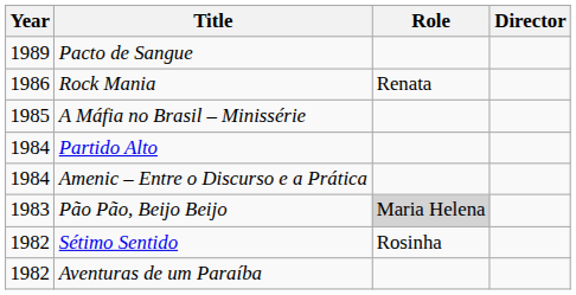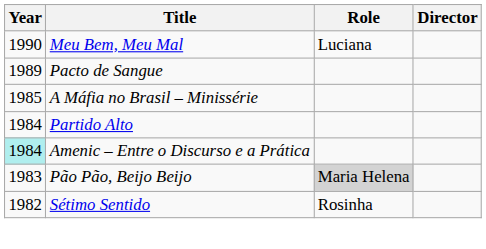+ row: 1990 | Meu Bem, Meu Mal | Luciana
- row: 1986 | Rock Mania | Renata
Amenic – Entre o Discurso e a Prática | Year: no background -> paleturquoise background
- row: 1982 | Aventuras de um Paraíba
